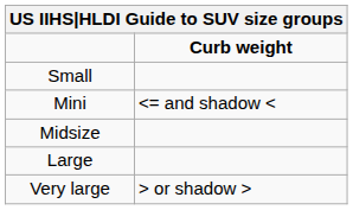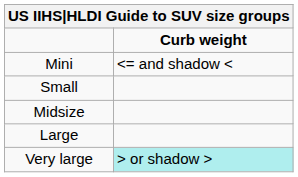rows swapped: Mini <-> Small
Very large | Curb weight: no background -> paleturquoise background
